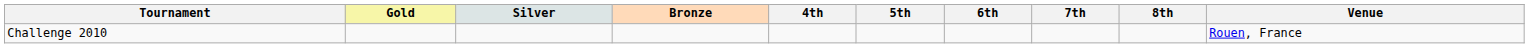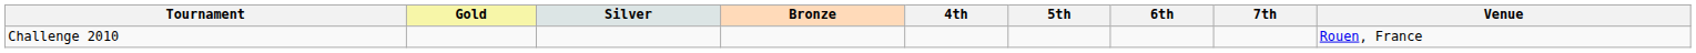- column: 8th
